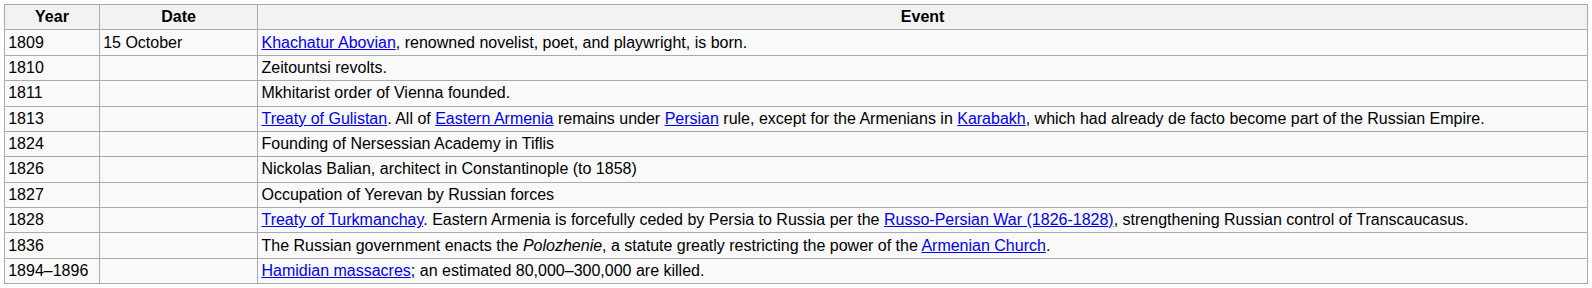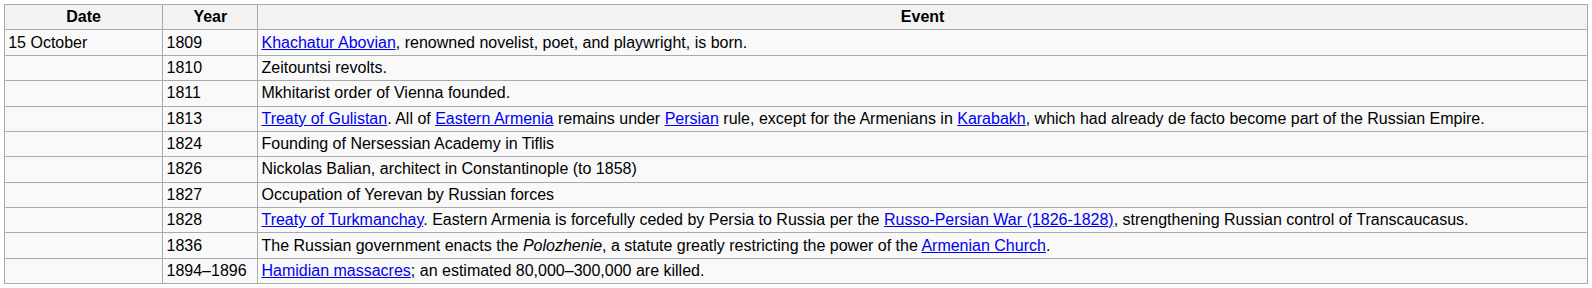columns swapped: Year <-> Date
